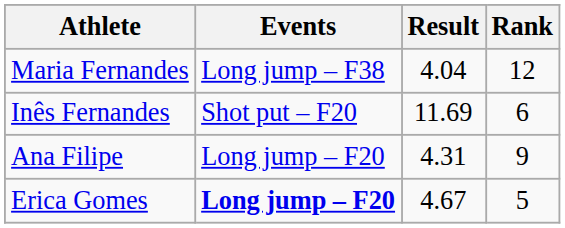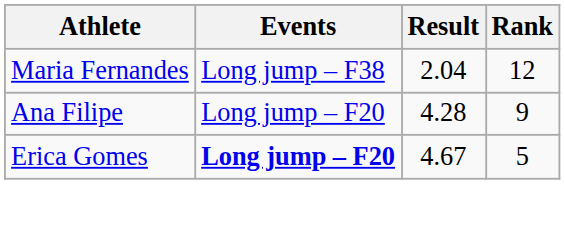Maria Fernandes | Result: 4.04 -> 2.04
- row: Inês Fernandes | Shot put – F20 | 11.69 | 6
Ana Filipe | Result: 4.31 -> 4.28
